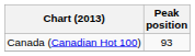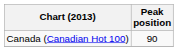Canada (Canadian Hot 100) | Peak position: 93 -> 90
